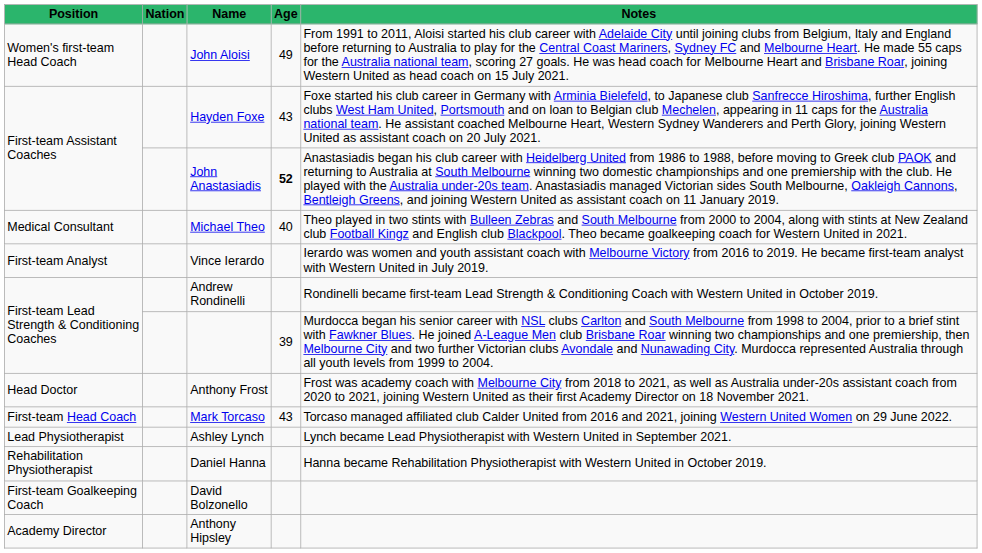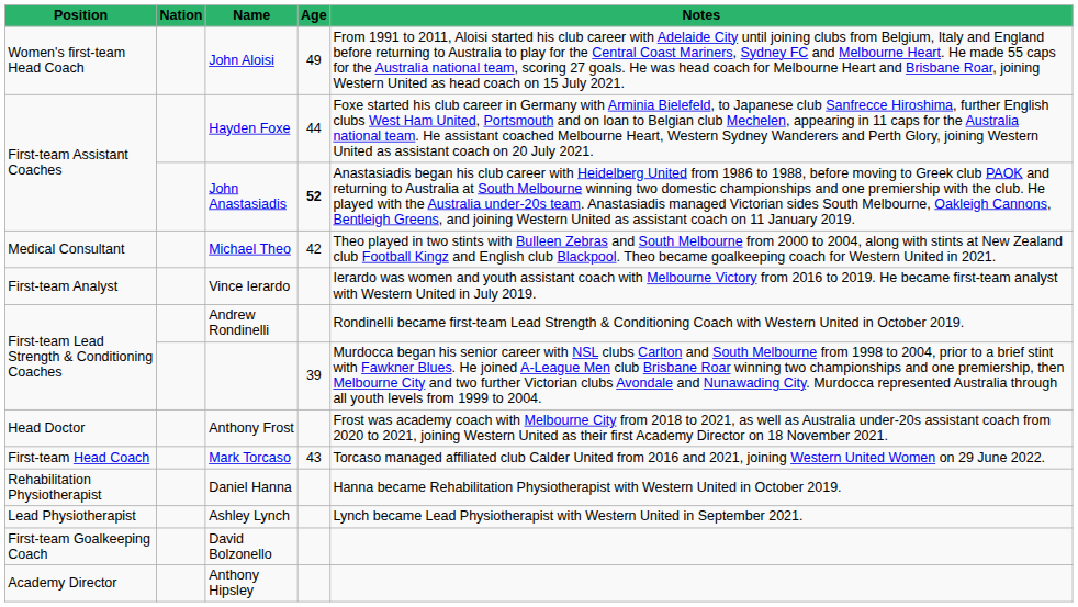Hayden Foxe | Age: 43 -> 44
Michael Theo | Age: 40 -> 42
rows swapped: Ashley Lynch <-> Daniel Hanna
